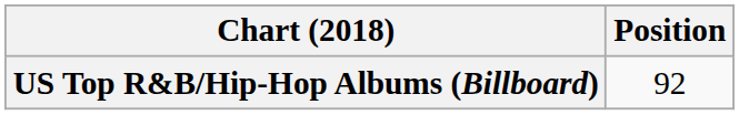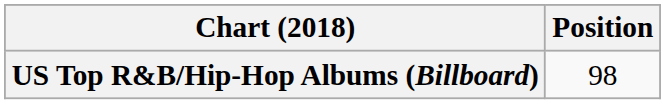US Top R&B/Hip-Hop Albums (Billboard) | Position: 92 -> 98
